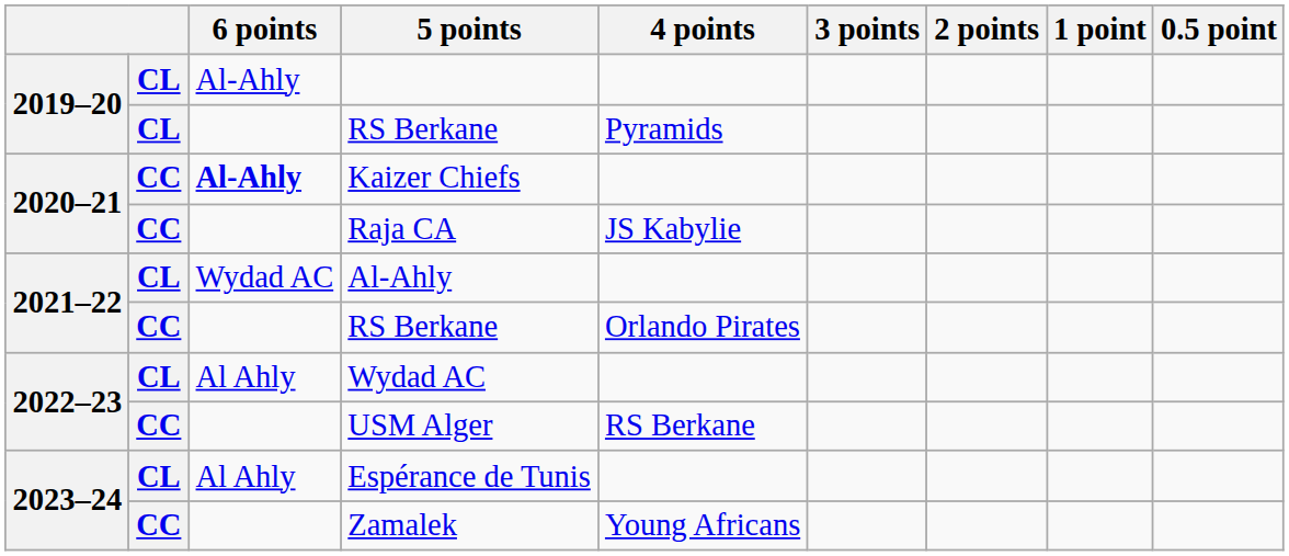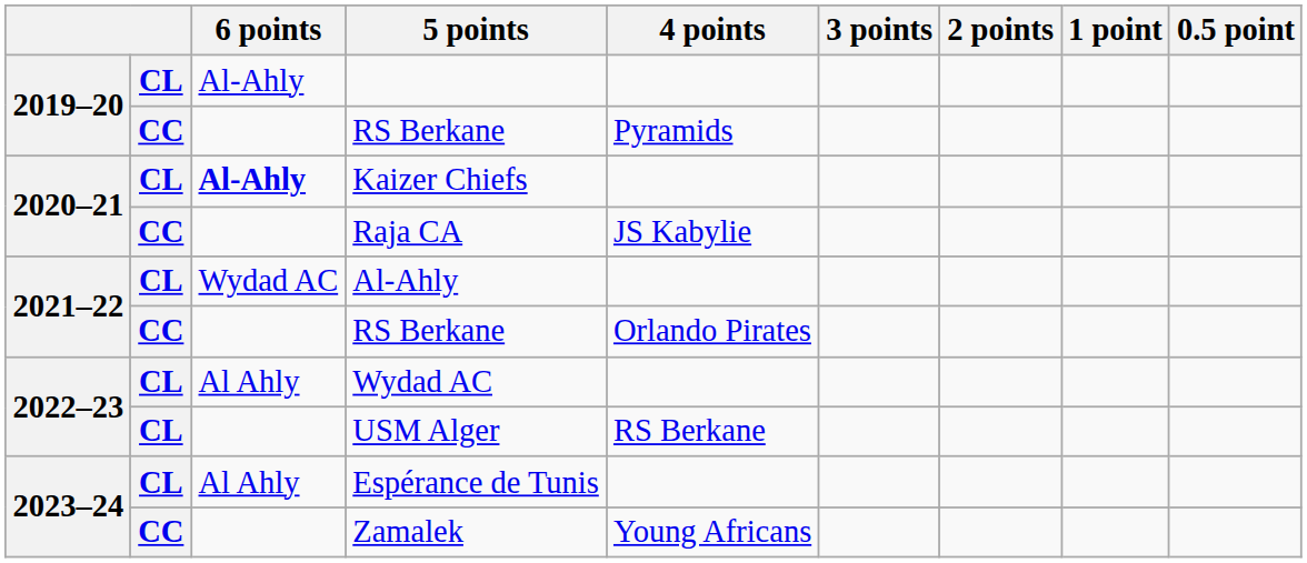2019–20 / RS Berkane | column 2: CL -> CC
Kaizer Chiefs | column 2: CC -> CL
USM Alger | column 2: CC -> CL
